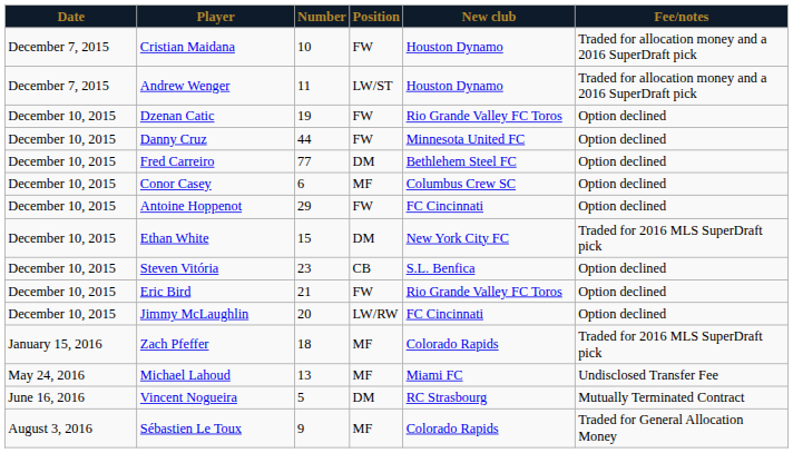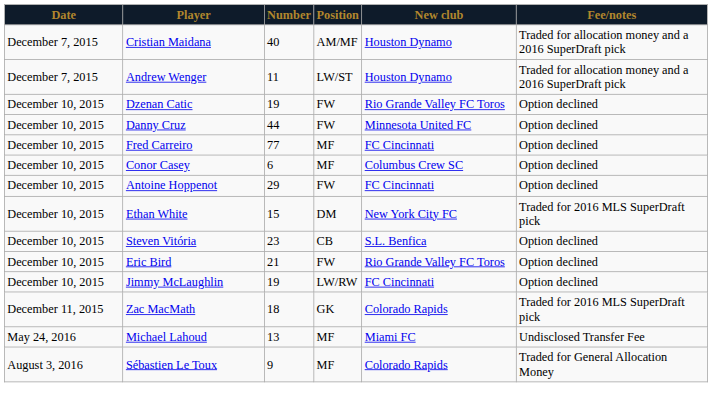Cristian Maidana | Number: 10 -> 40
Cristian Maidana | Position: FW -> AM/MF
Fred Carreiro | Position: DM -> MF
Fred Carreiro | New club: Bethlehem Steel FC -> FC Cincinnati
Jimmy McLaughlin | Number: 20 -> 19
+ row: December 11, 2015 | Zac MacMath | 18 | GK | Colorado Rapids | Traded for 2016 MLS SuperDraft pick
- row: January 15, 2016 | Zach Pfeffer | 18 | MF | Colorado Rapids | Traded for 2016 MLS SuperDraft pick
- row: June 16, 2016 | Vincent Nogueira | 5 | DM | RC Strasbourg | Mutually Terminated Contract
